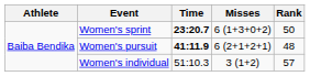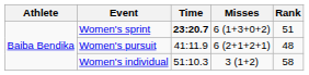Women's sprint | Rank: 50 -> 51
Women's pursuit | Time: bold -> normal
Women's individual | Rank: 57 -> 58
